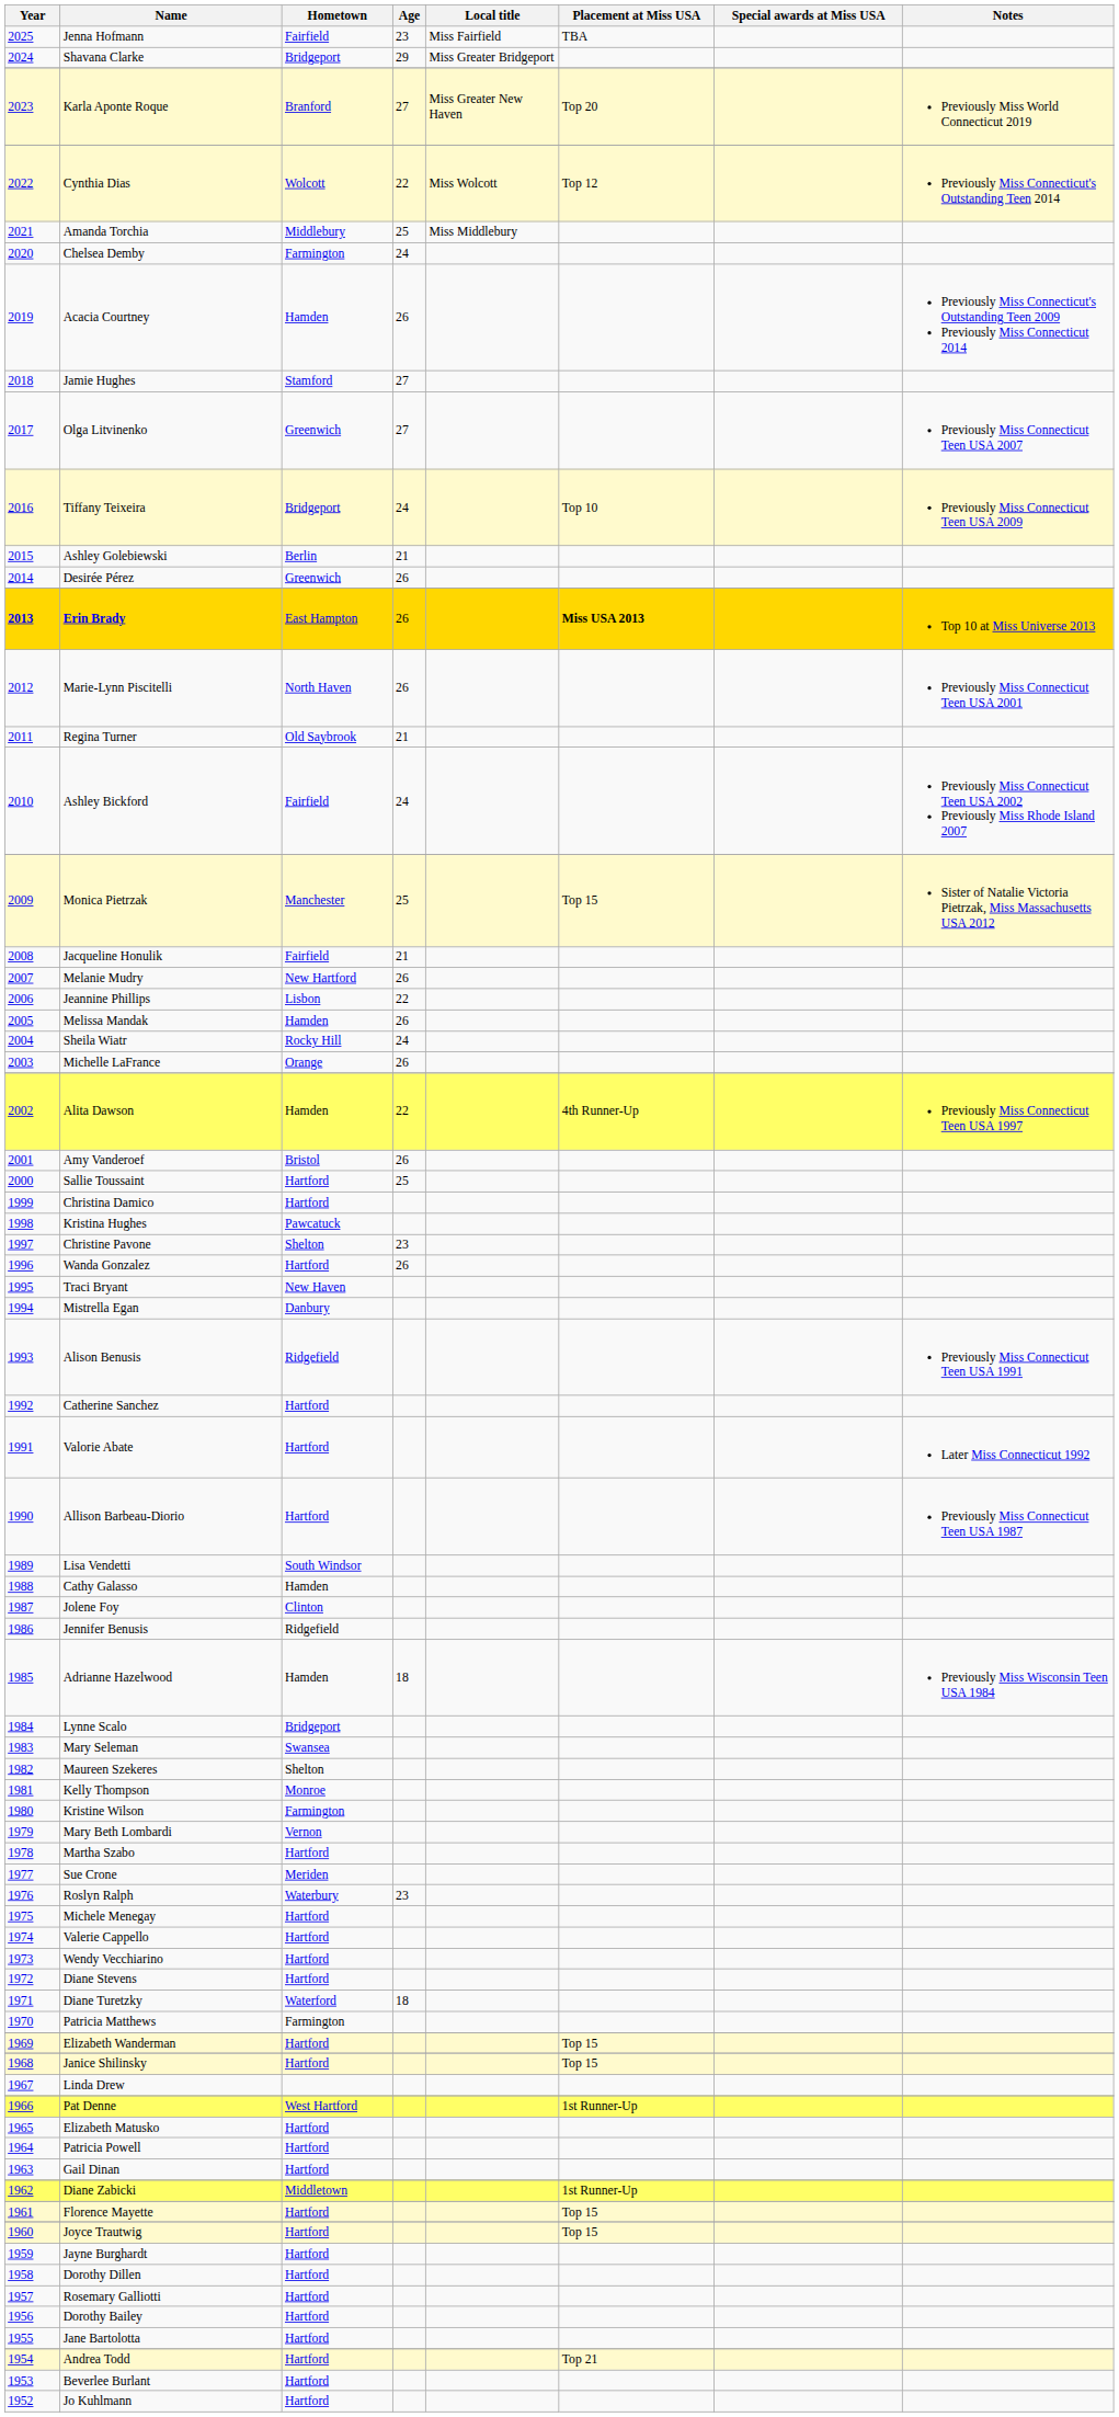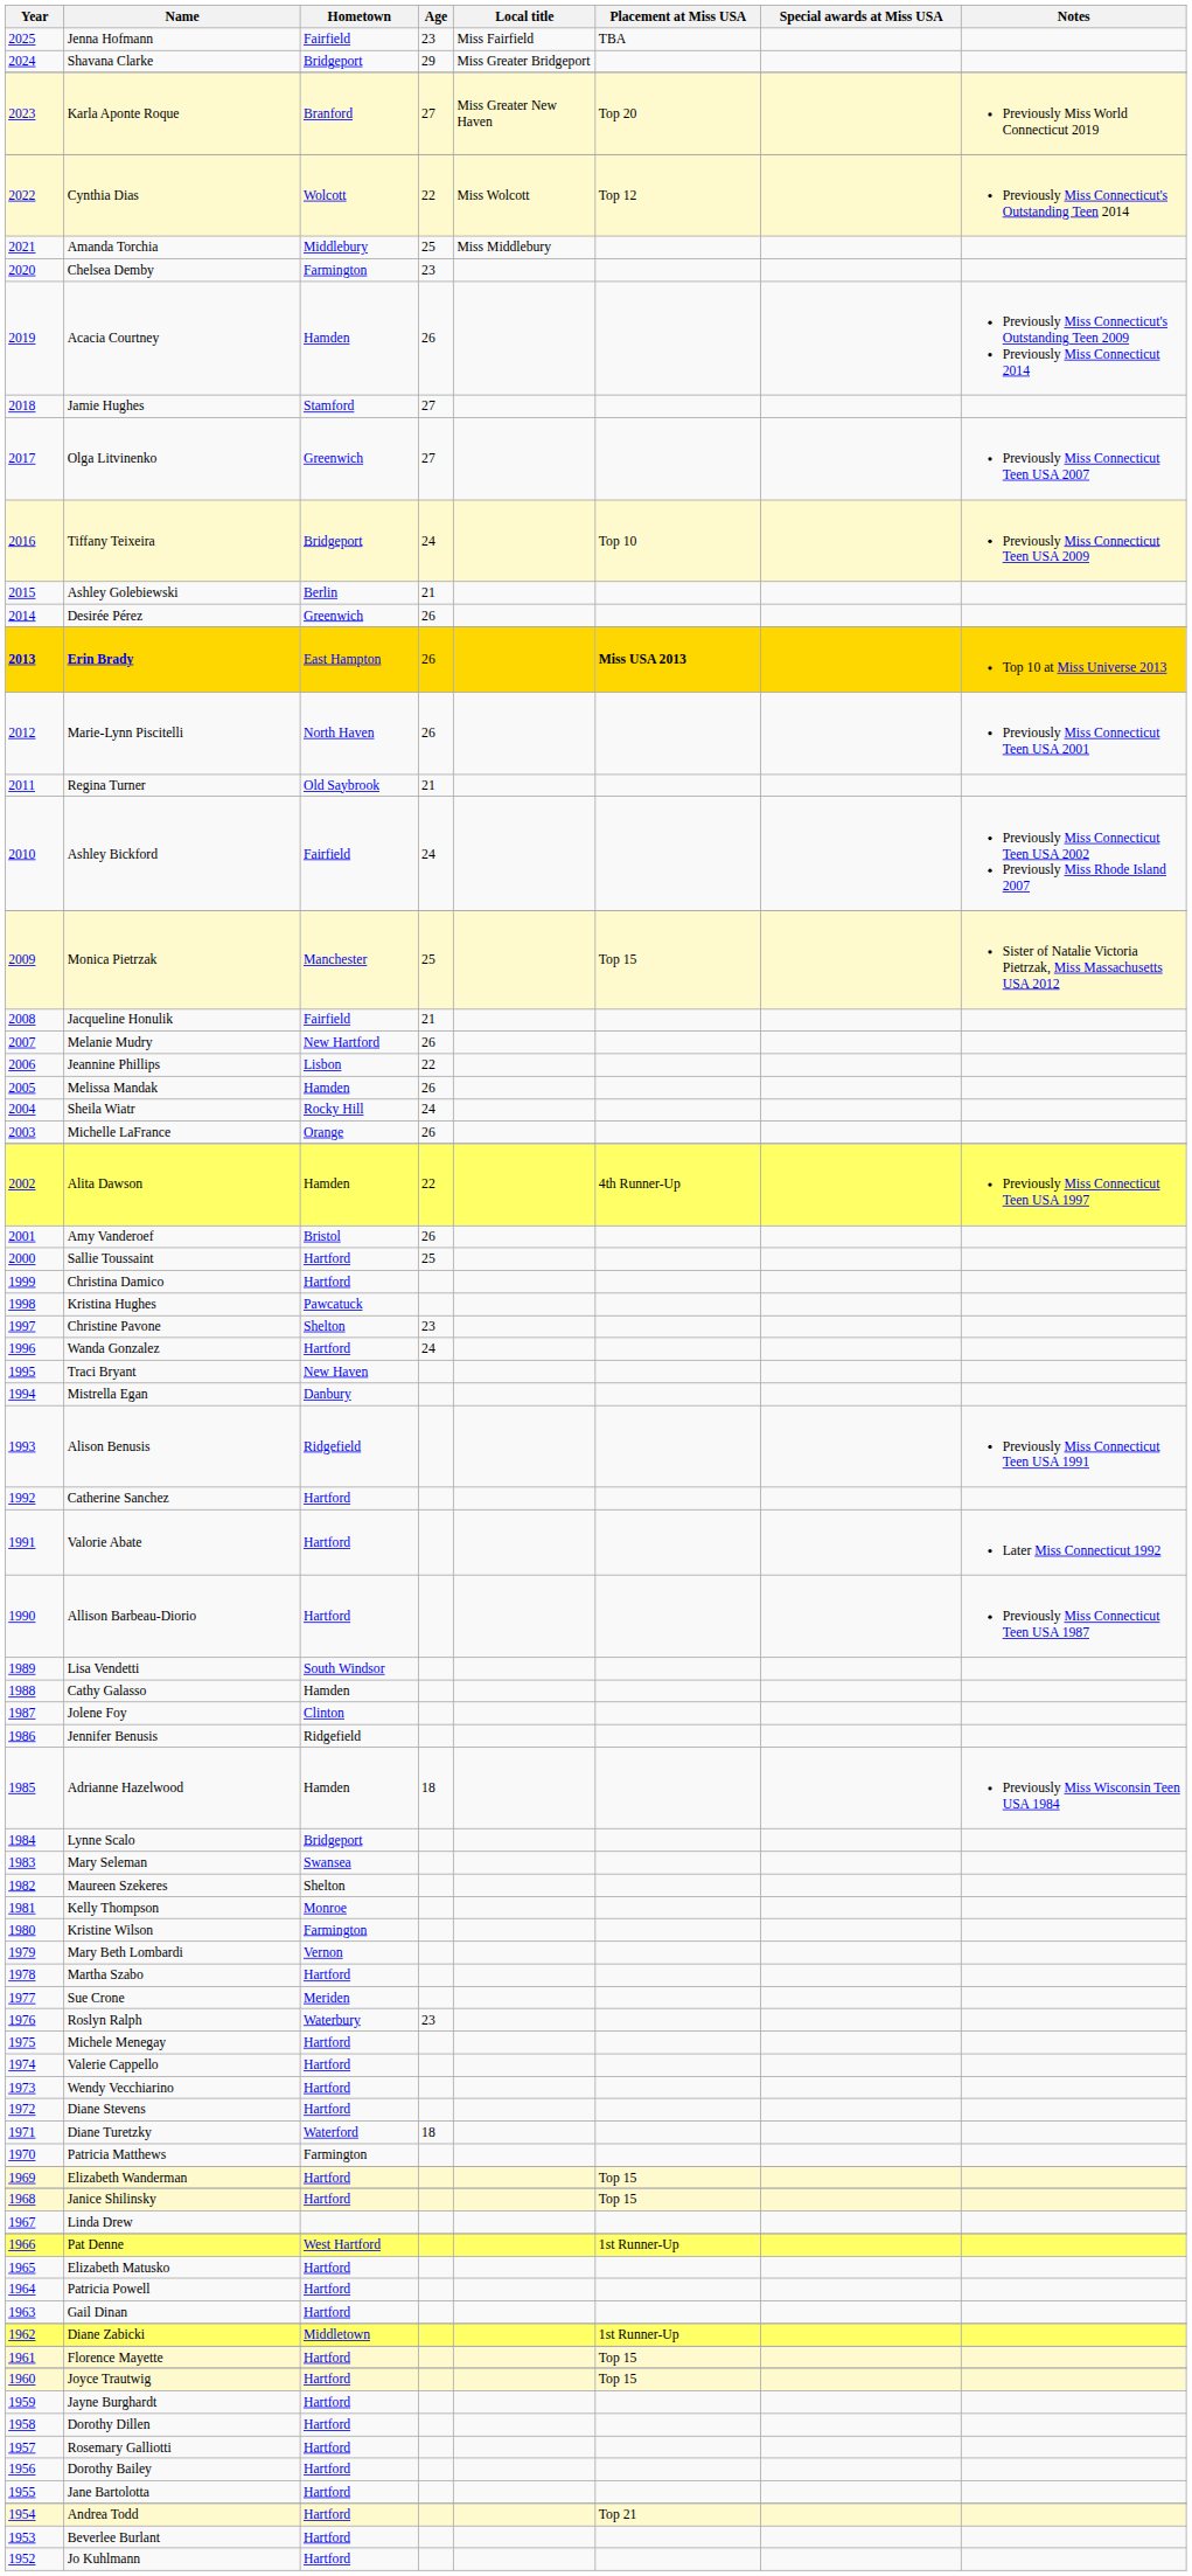Chelsea Demby | Age: 24 -> 23
Wanda Gonzalez | Age: 26 -> 24
